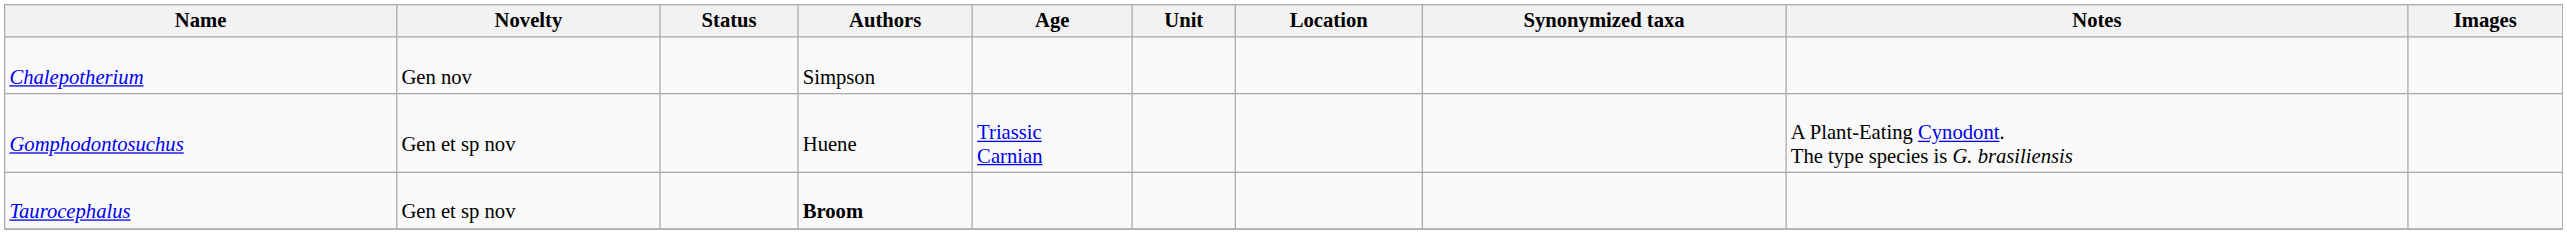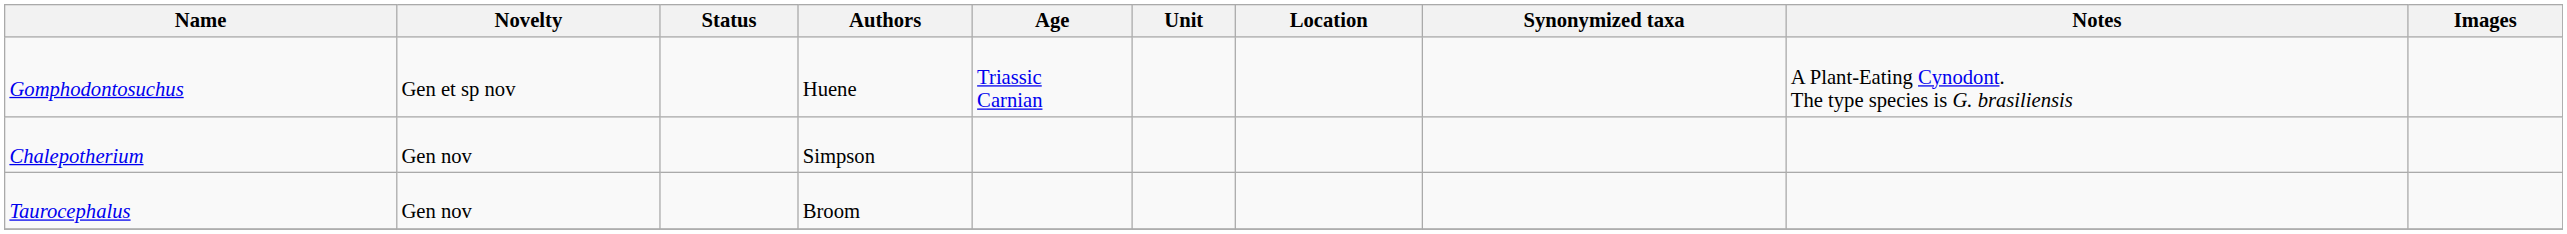rows swapped: Chalepotherium <-> Gomphodontosuchus
Taurocephalus | Novelty: Gen et sp nov -> Gen nov
Taurocephalus | Authors: bold -> normal
